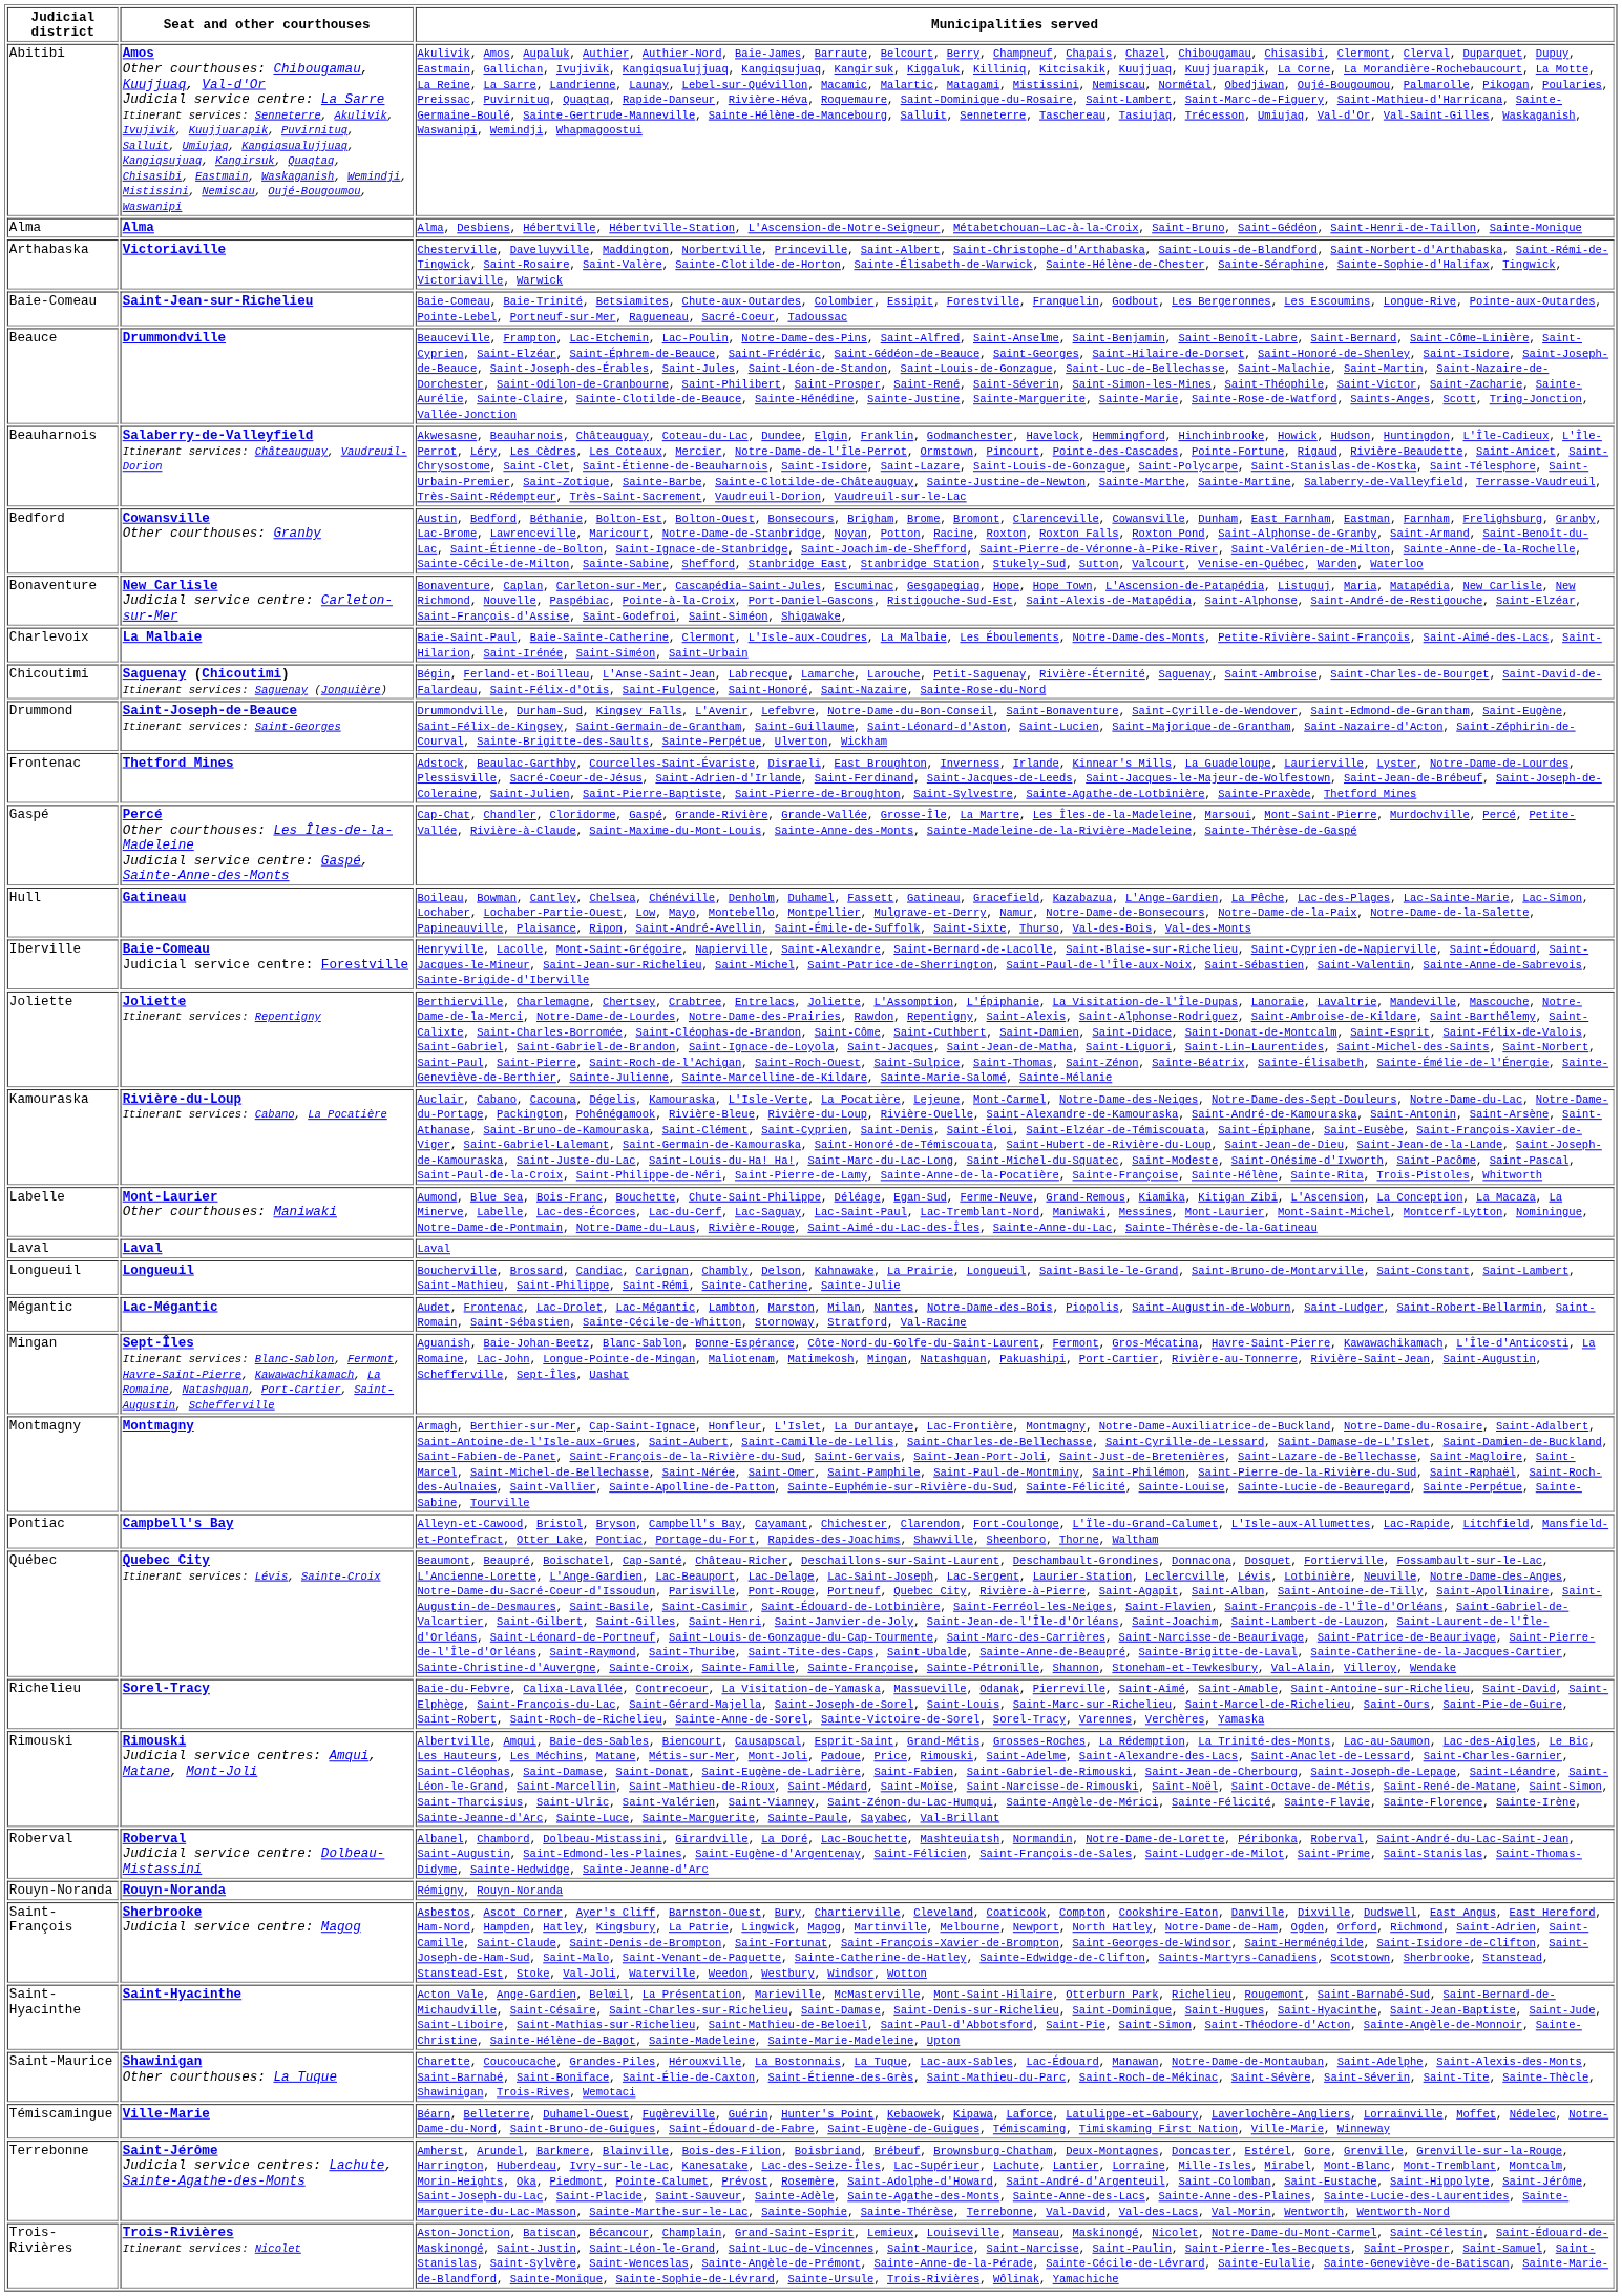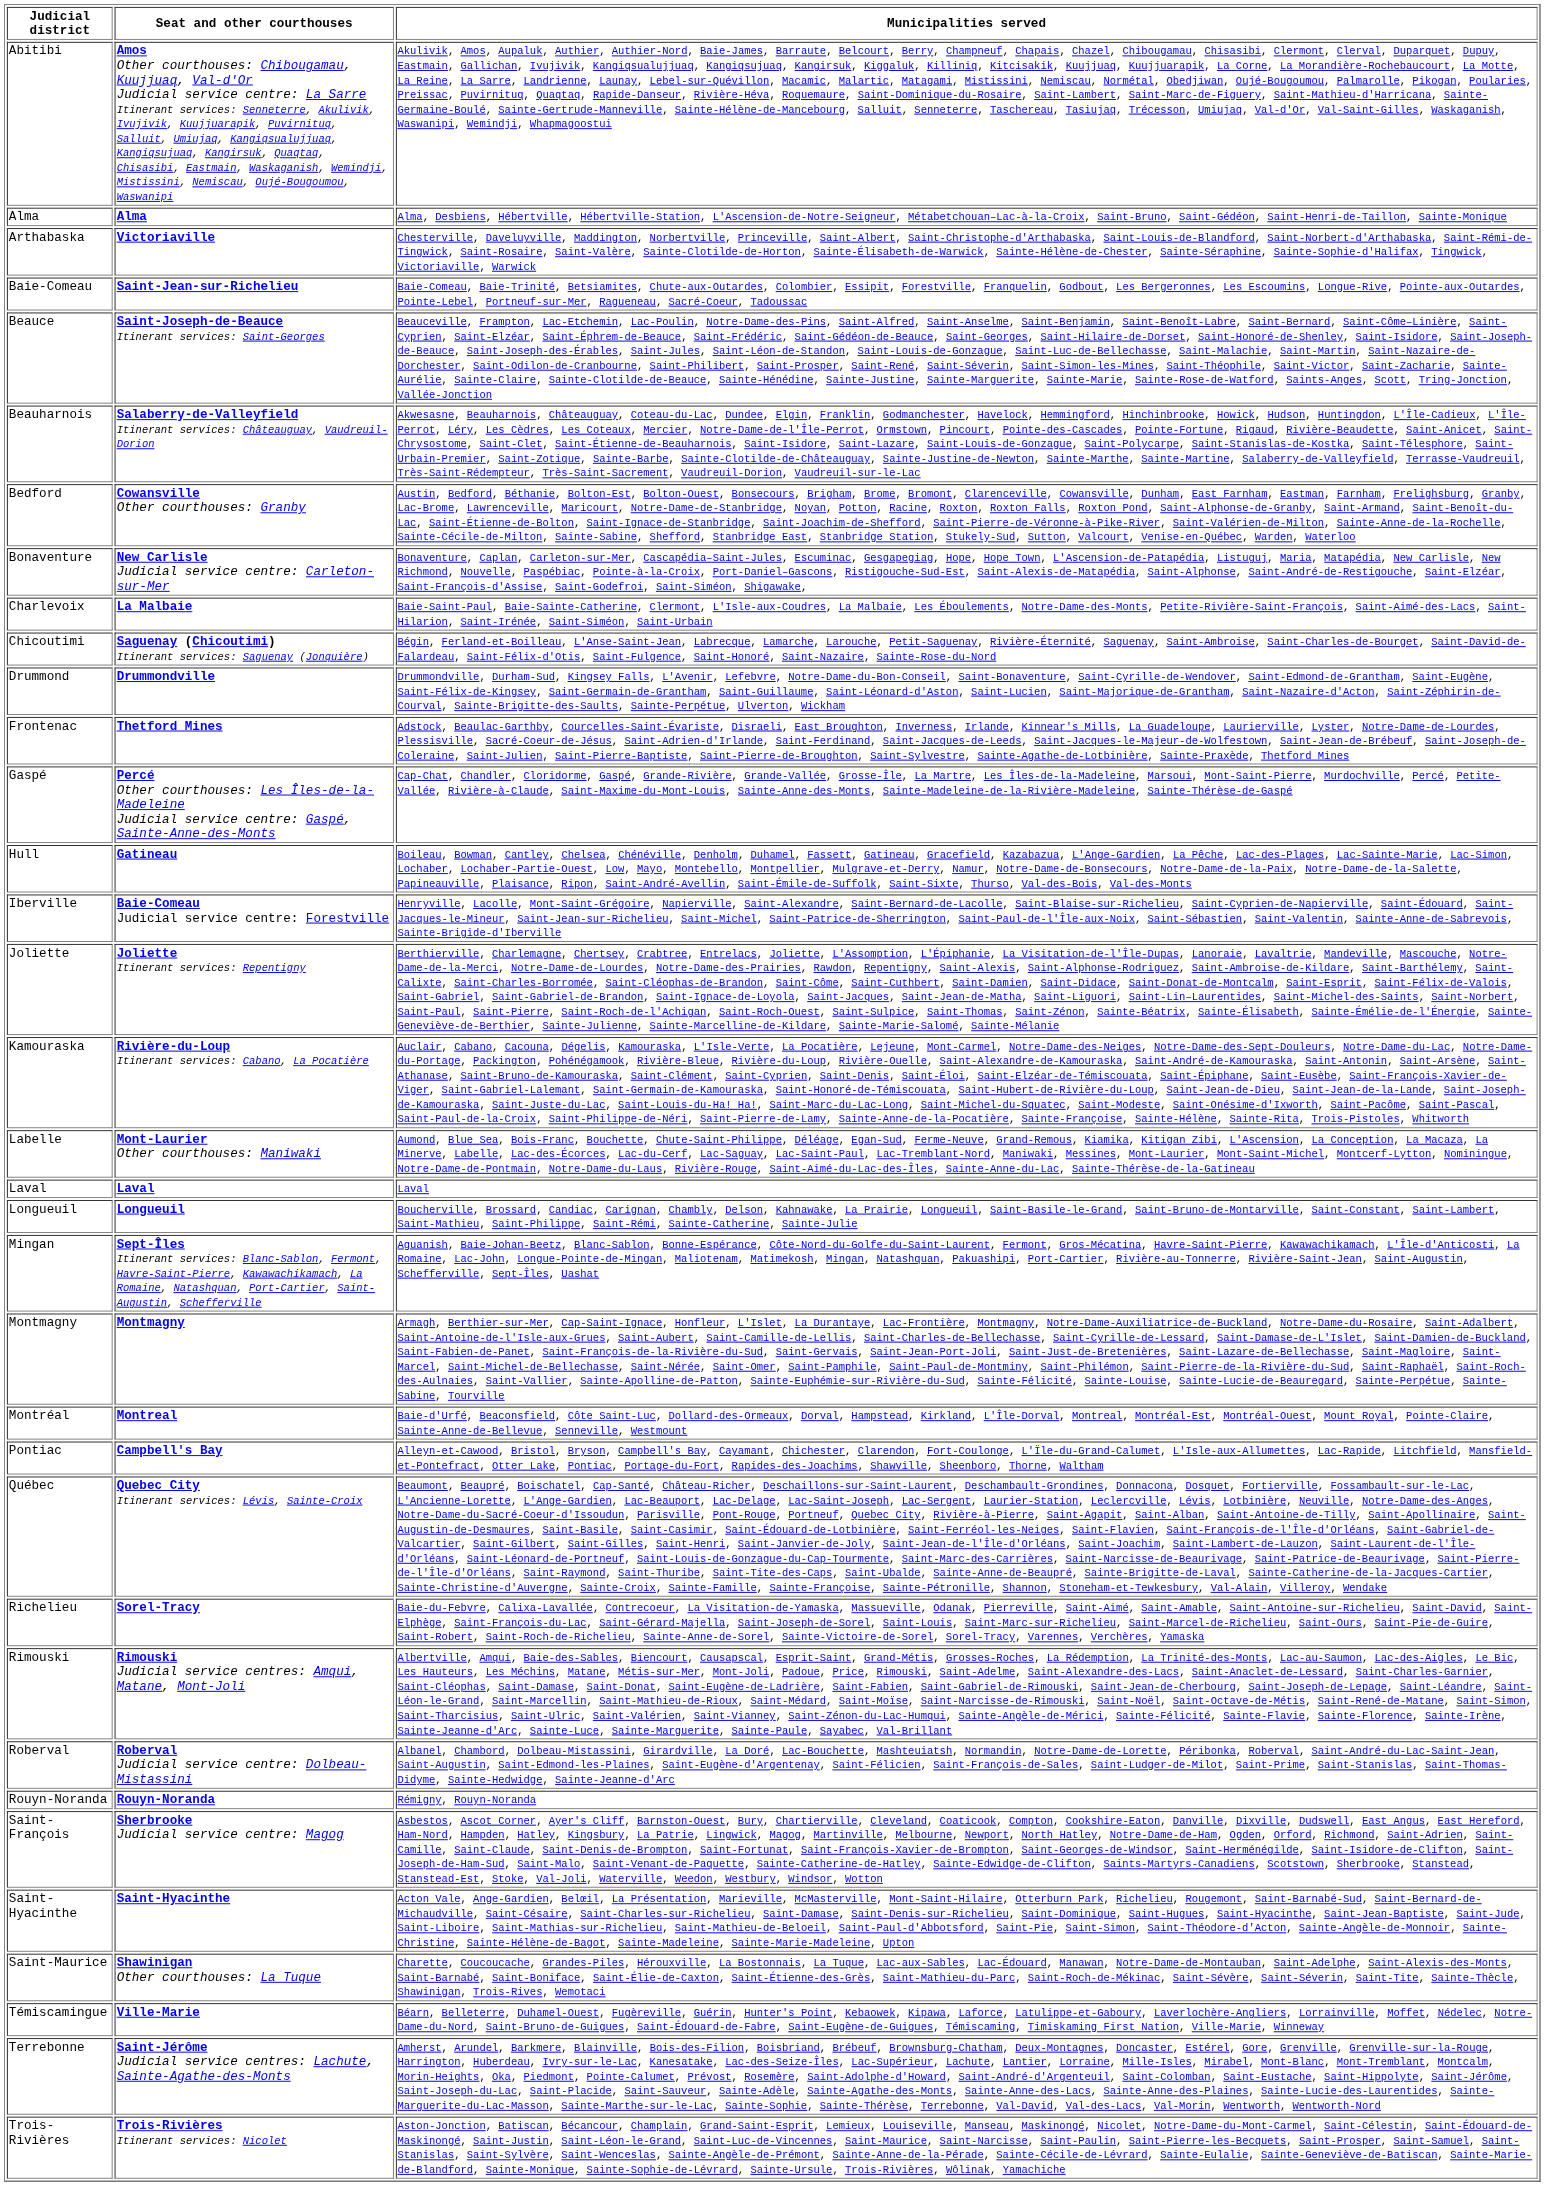Beauce | Seat and other courthouses: Drummondville -> Saint-Joseph-de-Beauce Itinerant services: Saint-Georges
Drummond | Seat and other courthouses: Saint-Joseph-de-Beauce Itinerant services: Saint-Georges -> Drummondville
- row: Mégantic | Lac-Mégantic | Audet, Frontenac, Lac-Drolet, Lac-Mégantic, Lambton, Marston, Milan, Nantes, Notre-Dame-des-Bois, Piopolis, Saint-Augustin-de-Woburn, Saint-Ludger, Saint-Robert-Bellarmin, Saint-Romain, Saint-Sébastien, Sainte-Cécile-de-Whitton, Stornoway, Stratford, Val-Racine
+ row: Montréal | Montreal | Baie-d'Urfé, Beaconsfield, Côte Saint-Luc, Dollard-des-Ormeaux, Dorval, Hampstead, Kirkland, L'Île-Dorval, Montreal, Montréal-Est, Montréal-Ouest, Mount Royal, Pointe-Claire, Sainte-Anne-de-Bellevue, Senneville, Westmount
